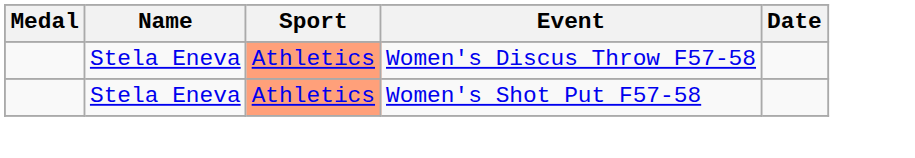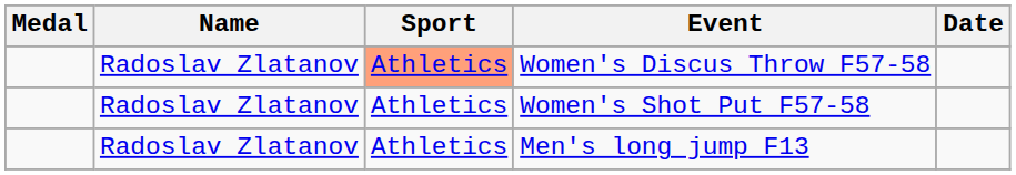Women's Discus Throw F57-58 | Name: Stela Eneva -> Radoslav Zlatanov
Women's Shot Put F57-58 | Name: Stela Eneva -> Radoslav Zlatanov
Women's Shot Put F57-58 | Sport: lightsalmon background -> no background
+ row: Radoslav Zlatanov | Athletics | Men's long jump F13
